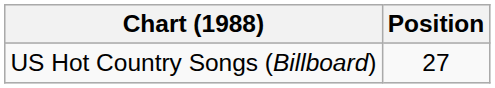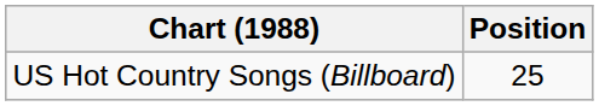US Hot Country Songs (Billboard) | Position: 27 -> 25
